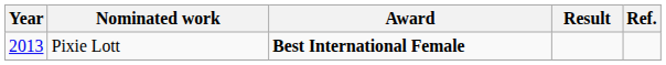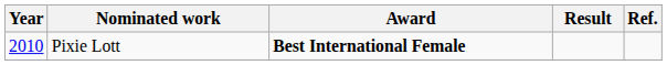Pixie Lott | Year: 2013 -> 2010
